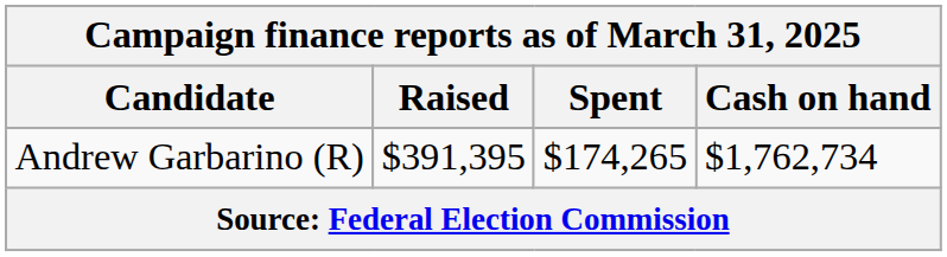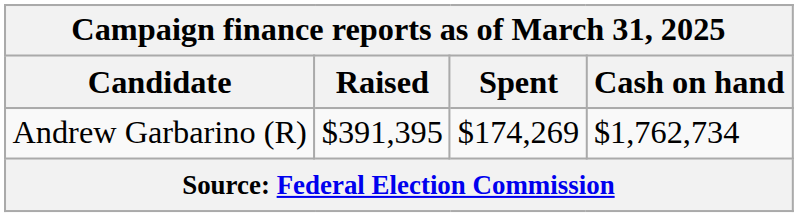Andrew Garbarino (R) | Spent: $174,265 -> $174,269
